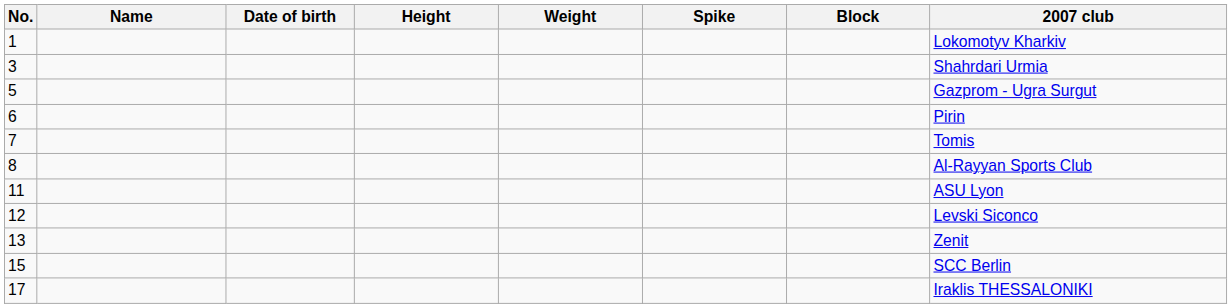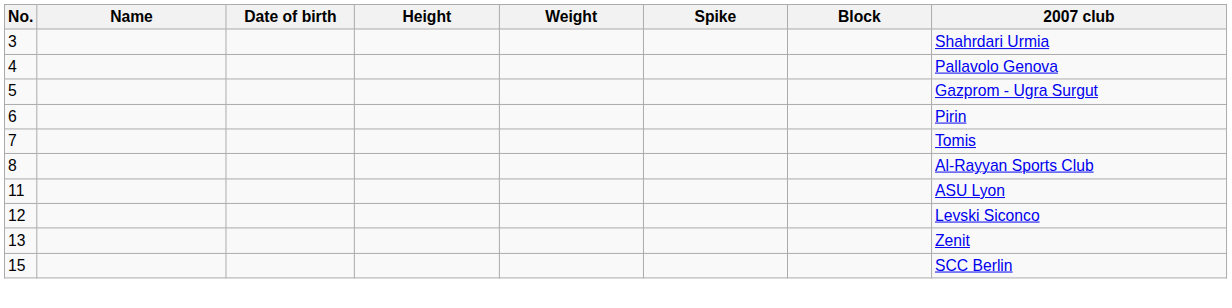- row: 1 | Lokomotyv Kharkiv
+ row: 4 | Pallavolo Genova
- row: 17 | Iraklis THESSALONIKI
